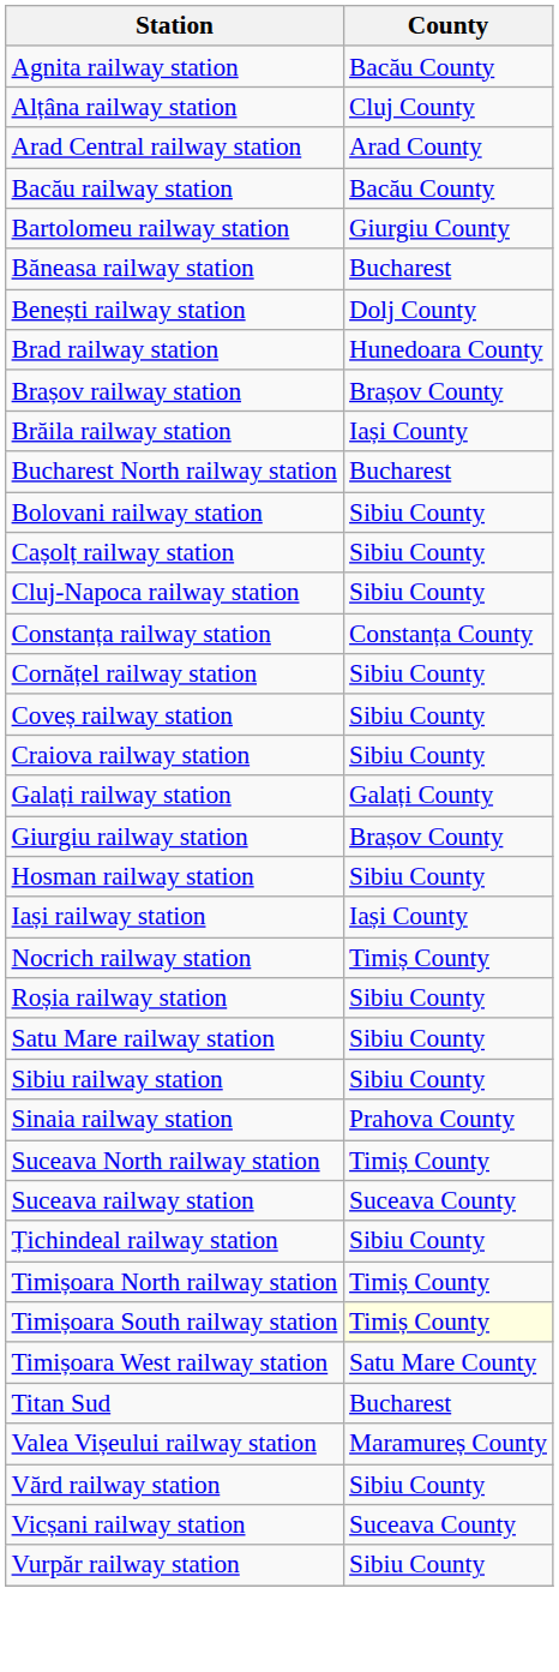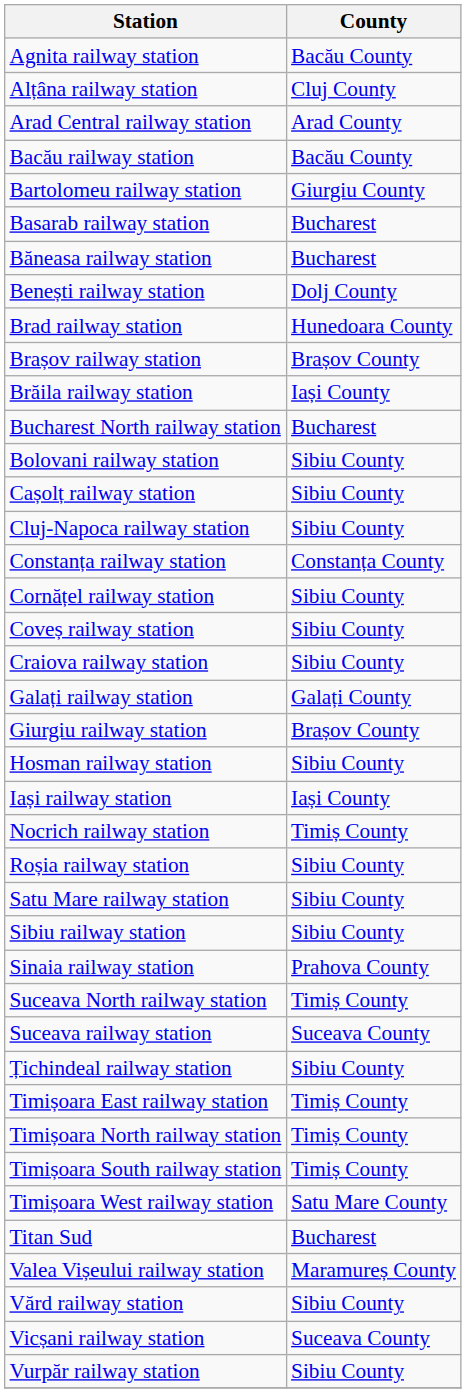+ row: Basarab railway station | Bucharest
+ row: Timișoara East railway station | Timiș County
Timișoara South railway station | County: lightyellow background -> no background
